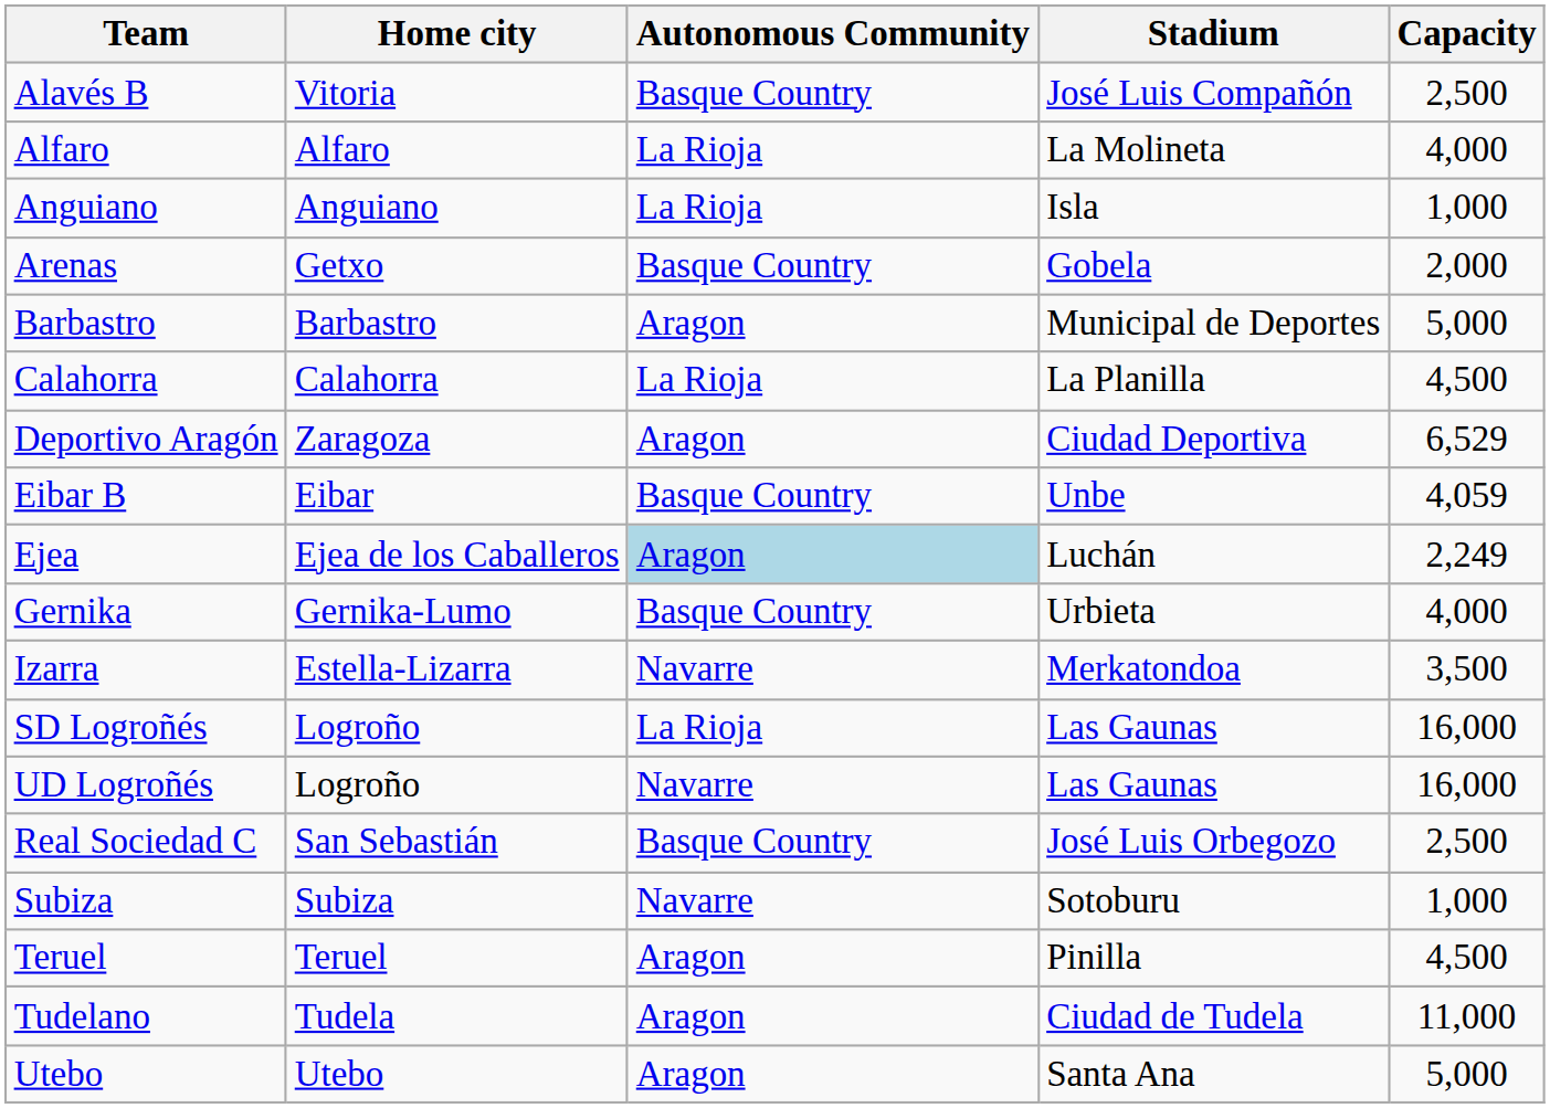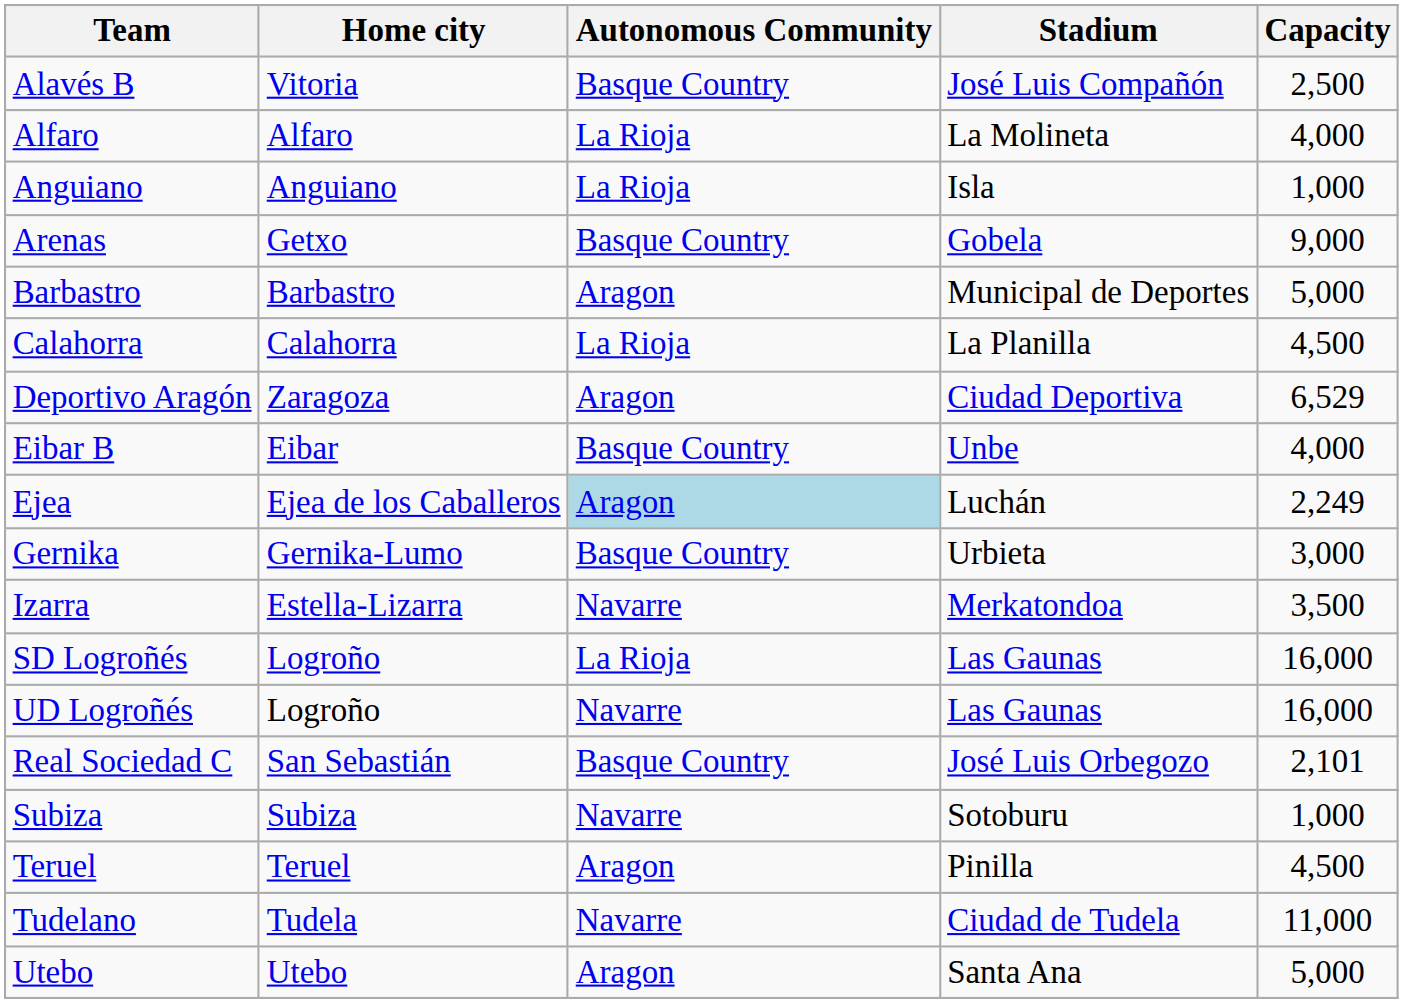Arenas | Capacity: 2,000 -> 9,000
Eibar B | Capacity: 4,059 -> 4,000
Gernika | Capacity: 4,000 -> 3,000
Real Sociedad C | Capacity: 2,500 -> 2,101
Tudelano | Autonomous Community: Aragon -> Navarre
